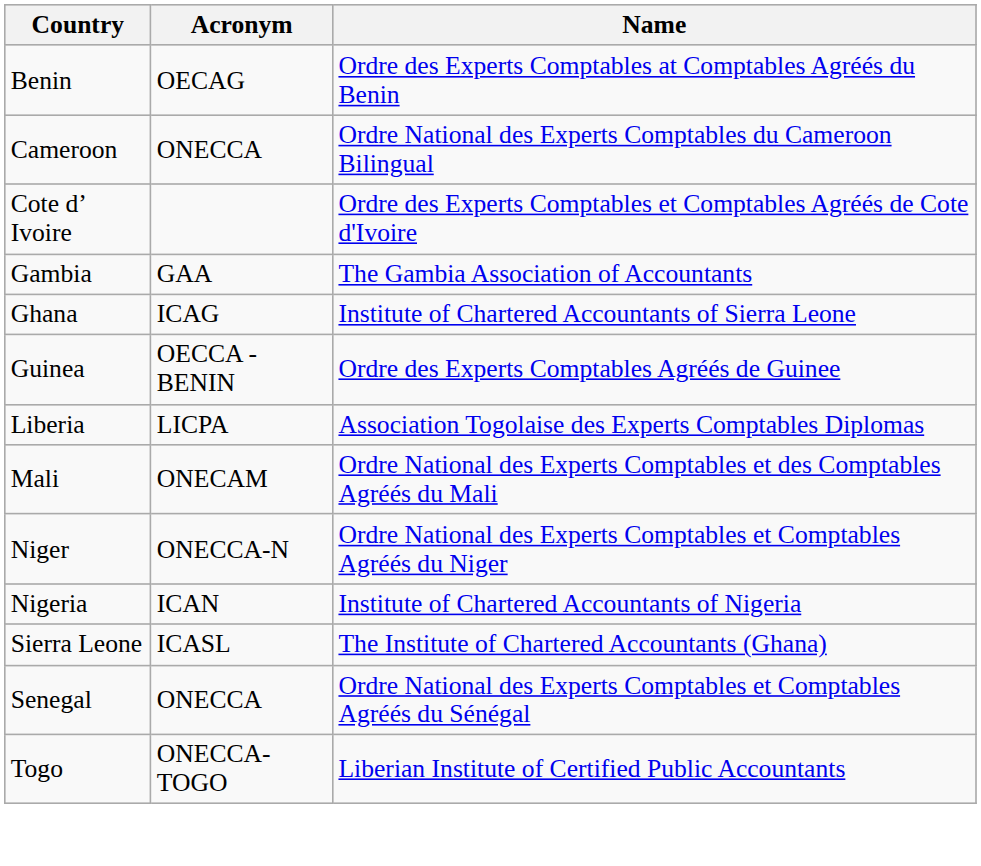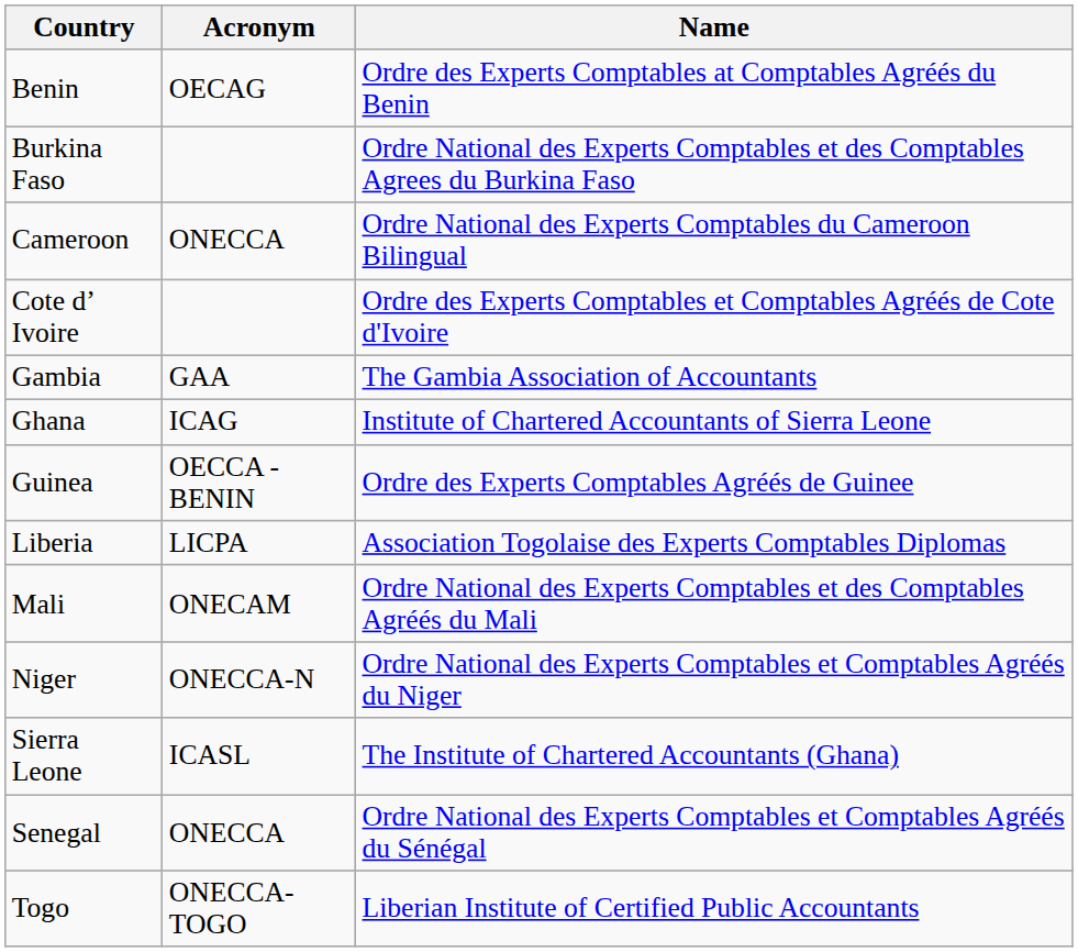+ row: Burkina Faso | Ordre National des Experts Comptables et des Comptables Agrees du Burkina Faso
- row: Nigeria | ICAN | Institute of Chartered Accountants of Nigeria
